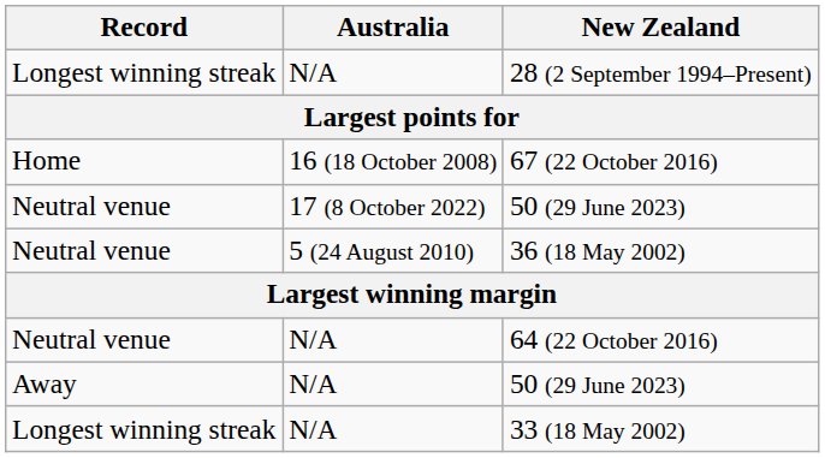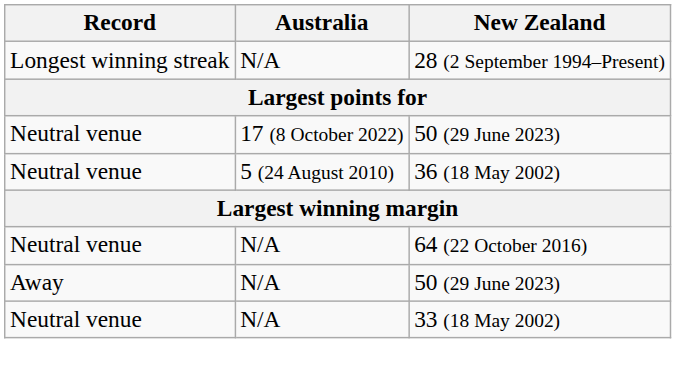- row: Home | 16 (18 October 2008) | 67 (22 October 2016)
33 (18 May 2002) | Record: Longest winning streak -> Neutral venue
